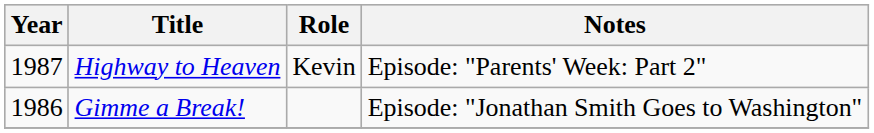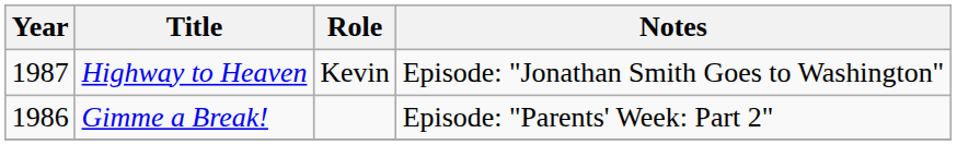Highway to Heaven | Notes: Episode: "Parents' Week: Part 2" -> Episode: "Jonathan Smith Goes to Washington"
Gimme a Break! | Notes: Episode: "Jonathan Smith Goes to Washington" -> Episode: "Parents' Week: Part 2"
